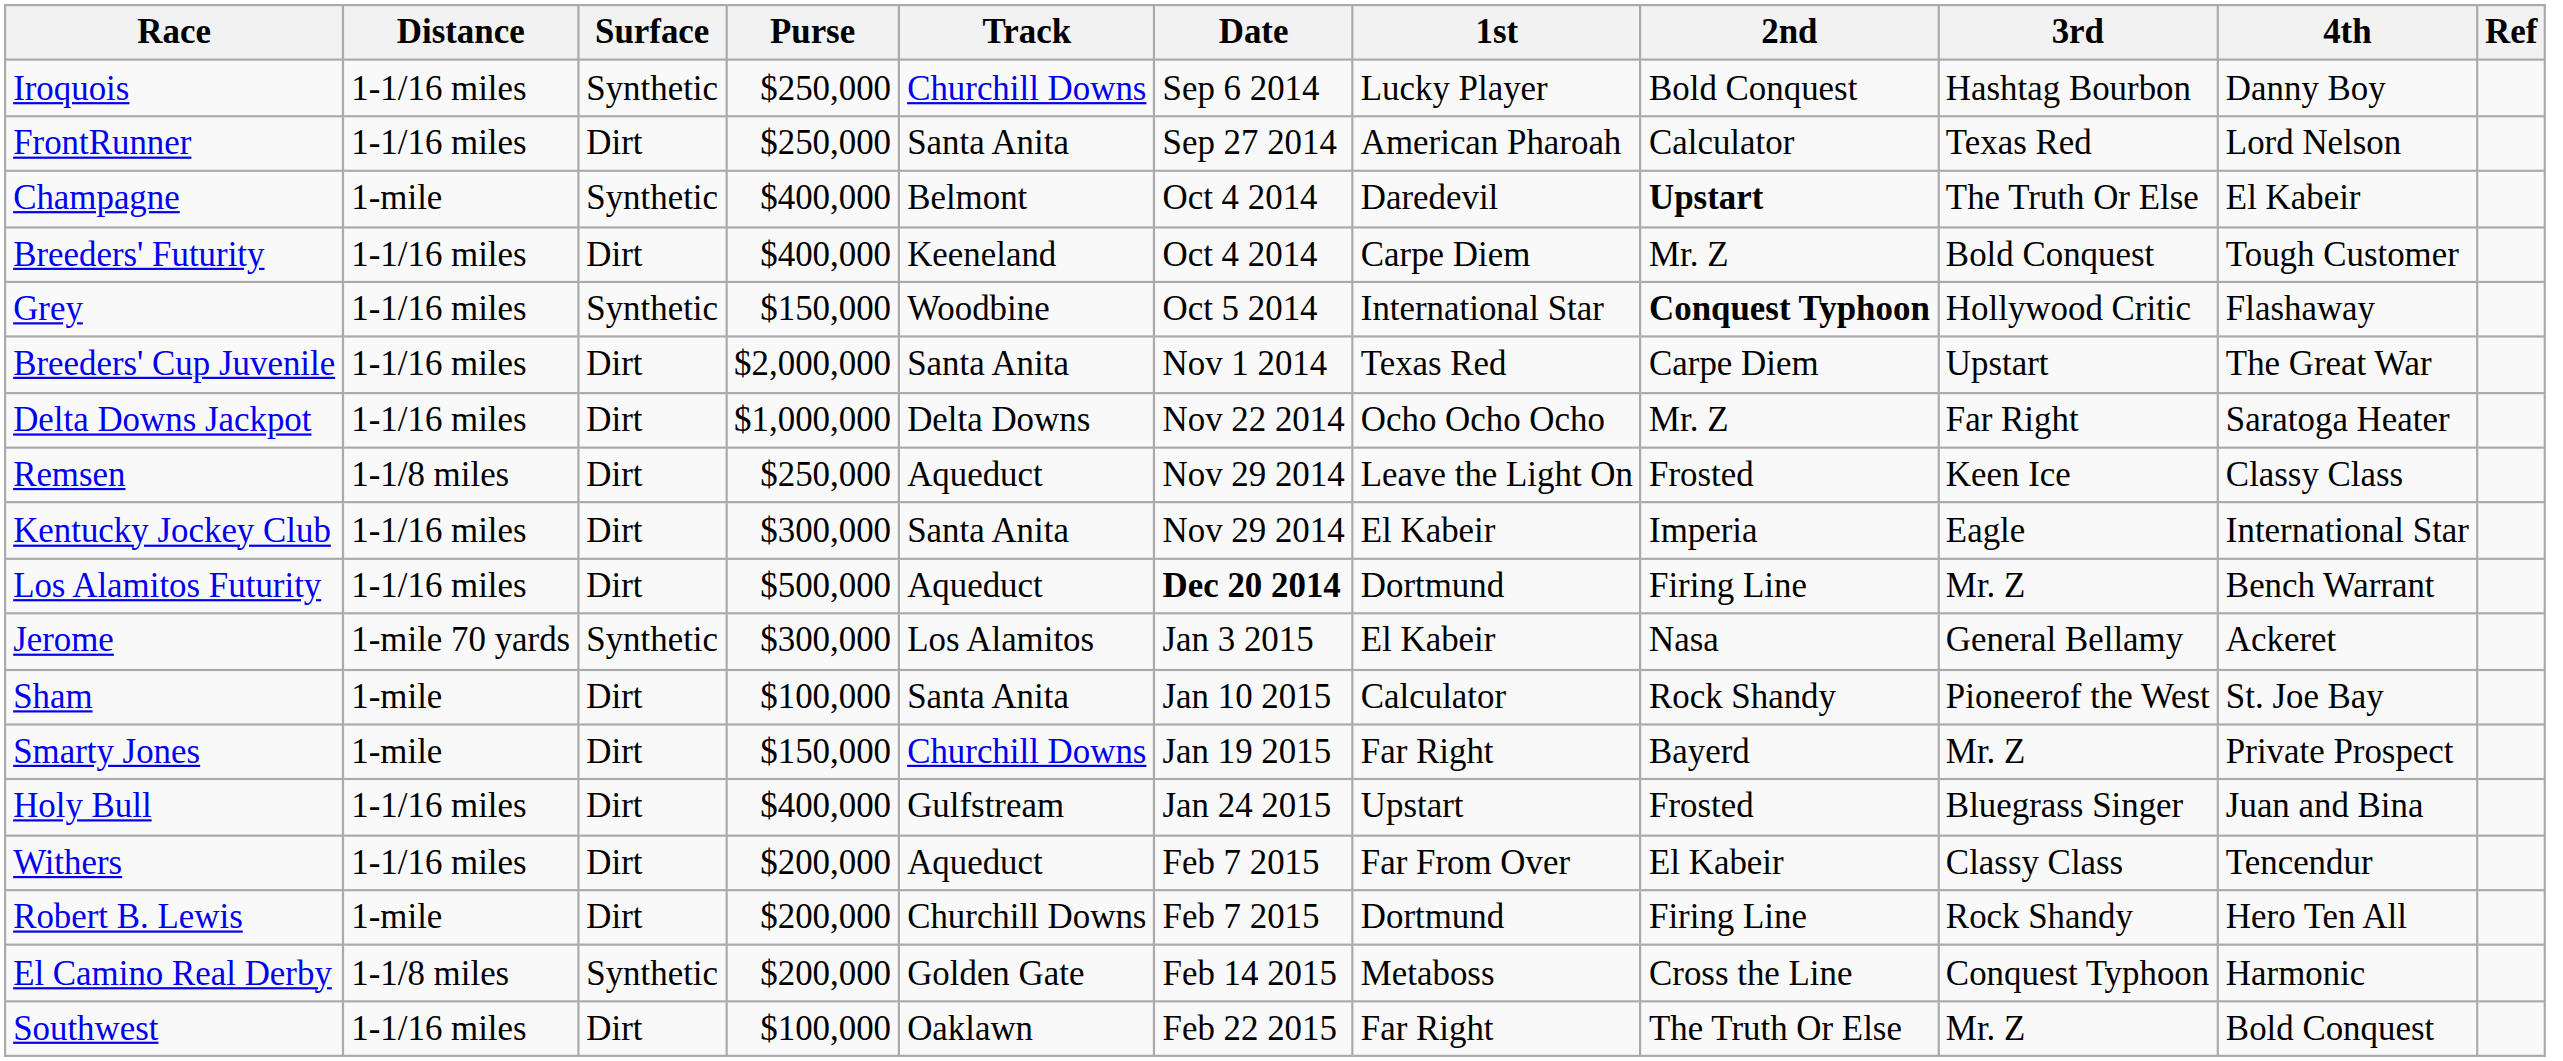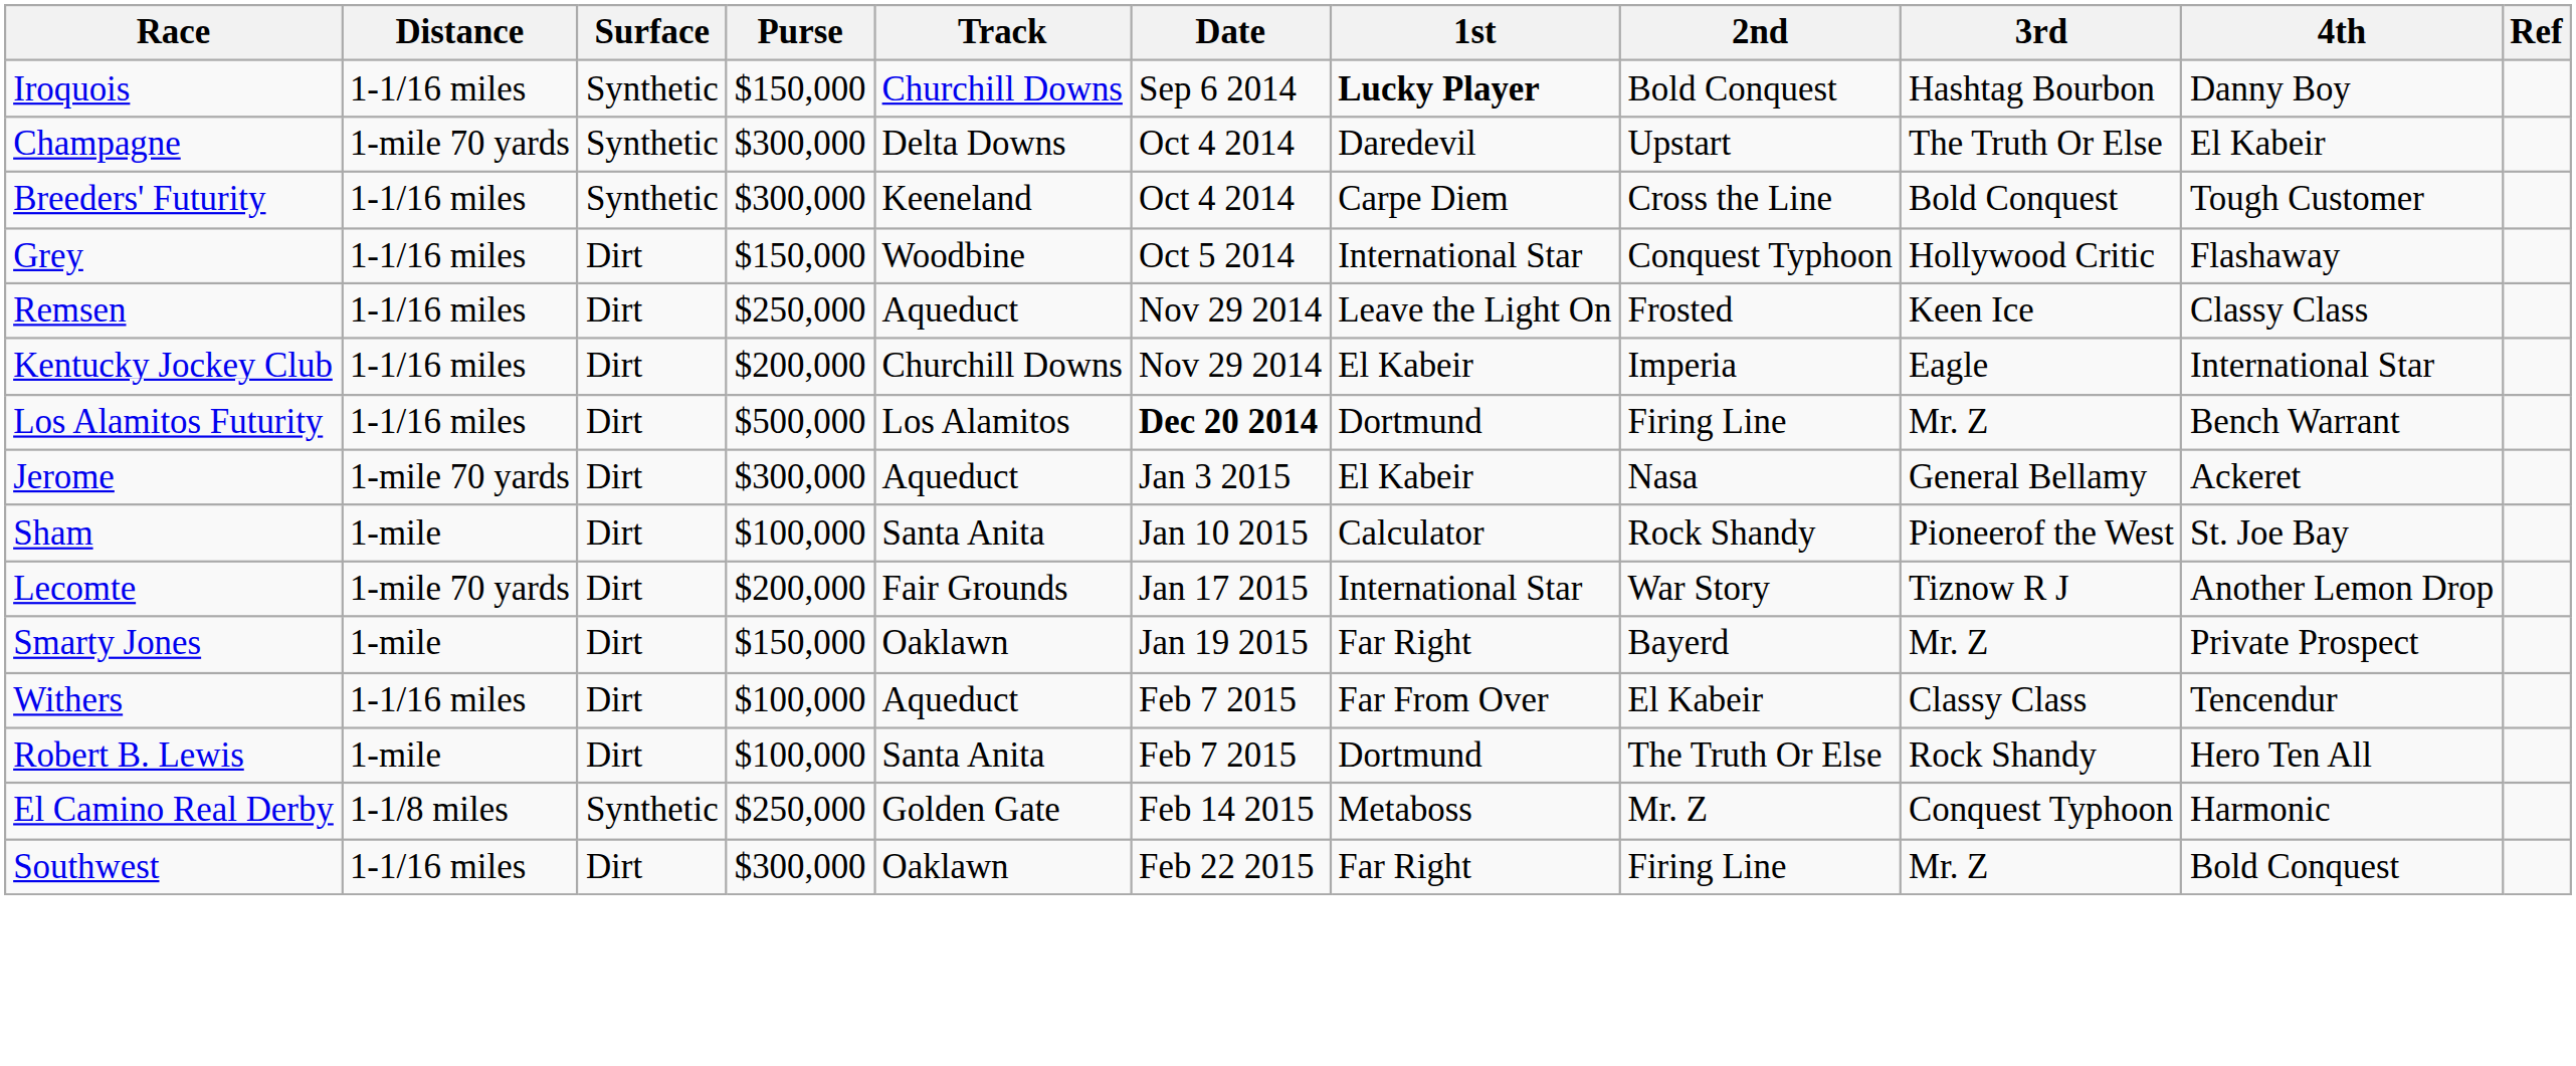Iroquois | Purse: $250,000 -> $150,000
Iroquois | 1st: normal -> bold
- row: FrontRunner | 1-1/16 miles | Dirt | $250,000 | Santa Anita | Sep 27 2014 | American Pharoah | Calculator | Texas Red | Lord Nelson
Champagne | Distance: 1-mile -> 1-mile 70 yards
Champagne | Purse: $400,000 -> $300,000
Champagne | Track: Belmont -> Delta Downs
Champagne | 2nd: bold -> normal
Breeders' Futurity | Surface: Dirt -> Synthetic
Breeders' Futurity | Purse: $400,000 -> $300,000
Breeders' Futurity | 2nd: Mr. Z -> Cross the Line
Grey | Surface: Synthetic -> Dirt
Grey | 2nd: bold -> normal
- row: Breeders' Cup Juvenile | 1-1/16 miles | Dirt | $2,000,000 | Santa Anita | Nov 1 2014 | Texas Red | Carpe Diem | Upstart | The Great War
- row: Delta Downs Jackpot | 1-1/16 miles | Dirt | $1,000,000 | Delta Downs | Nov 22 2014 | Ocho Ocho Ocho | Mr. Z | Far Right | Saratoga Heater
Remsen | Distance: 1-1/8 miles -> 1-1/16 miles
Kentucky Jockey Club | Purse: $300,000 -> $200,000
Kentucky Jockey Club | Track: Santa Anita -> Churchill Downs
Los Alamitos Futurity | Track: Aqueduct -> Los Alamitos
Jerome | Surface: Synthetic -> Dirt
Jerome | Track: Los Alamitos -> Aqueduct
+ row: Lecomte | 1-mile 70 yards | Dirt | $200,000 | Fair Grounds | Jan 17 2015 | International Star | War Story | Tiznow R J | Another Lemon Drop
Smarty Jones | Track: Churchill Downs -> Oaklawn
- row: Holy Bull | 1-1/16 miles | Dirt | $400,000 | Gulfstream | Jan 24 2015 | Upstart | Frosted | Bluegrass Singer | Juan and Bina
Withers | Purse: $200,000 -> $100,000
Robert B. Lewis | Purse: $200,000 -> $100,000
Robert B. Lewis | Track: Churchill Downs -> Santa Anita
Robert B. Lewis | 2nd: Firing Line -> The Truth Or Else
El Camino Real Derby | Purse: $200,000 -> $250,000
El Camino Real Derby | 2nd: Cross the Line -> Mr. Z
Southwest | Purse: $100,000 -> $300,000
Southwest | 2nd: The Truth Or Else -> Firing Line
